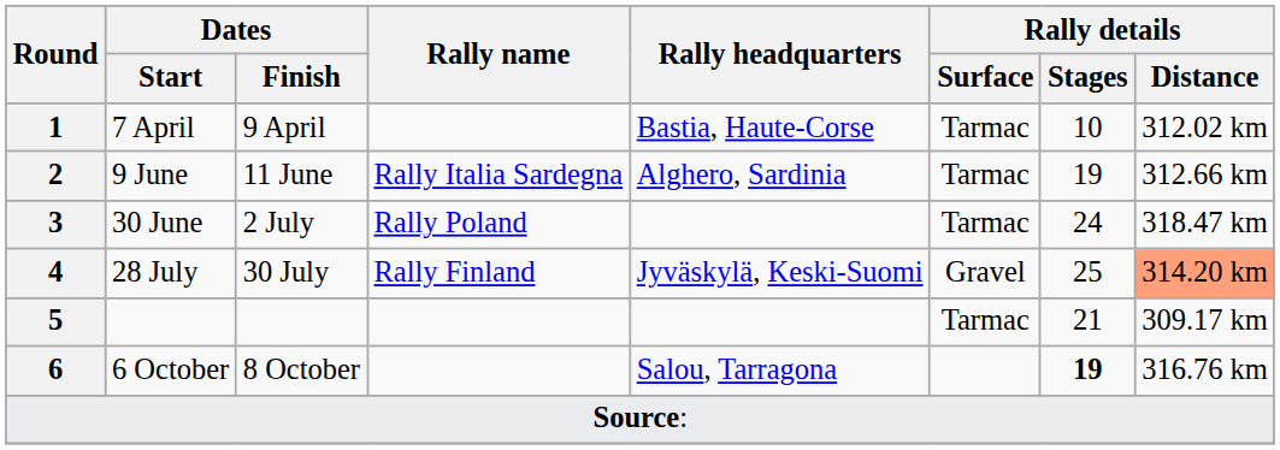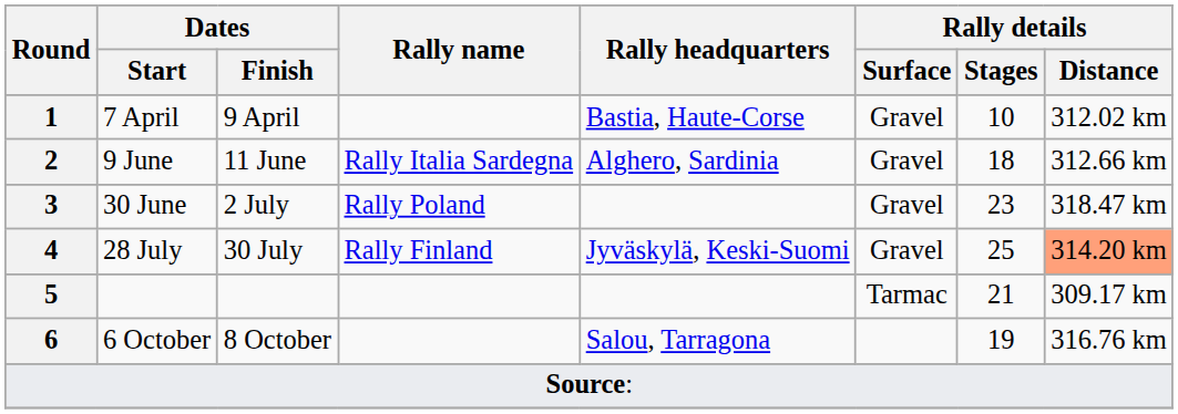7 April | Rally details / Surface: Tarmac -> Gravel
9 June | Rally details / Surface: Tarmac -> Gravel
9 June | Rally details / Stages: 19 -> 18
30 June | Rally details / Surface: Tarmac -> Gravel
30 June | Rally details / Stages: 24 -> 23
6 October | Rally details / Stages: bold -> normal
